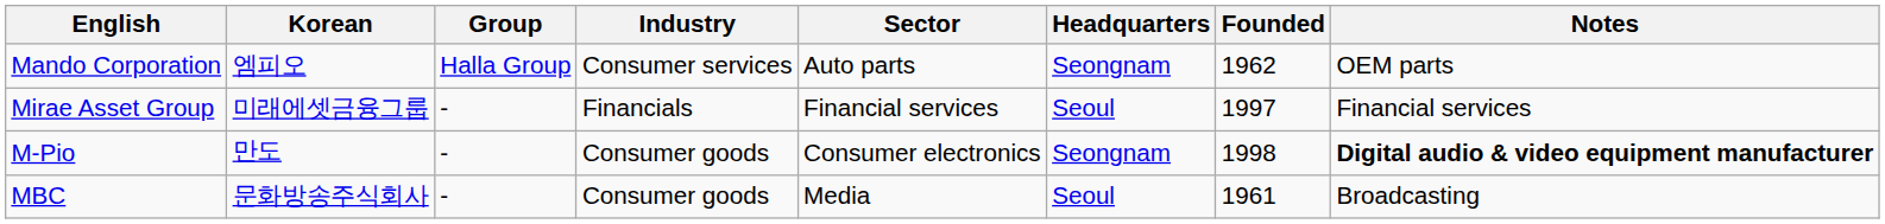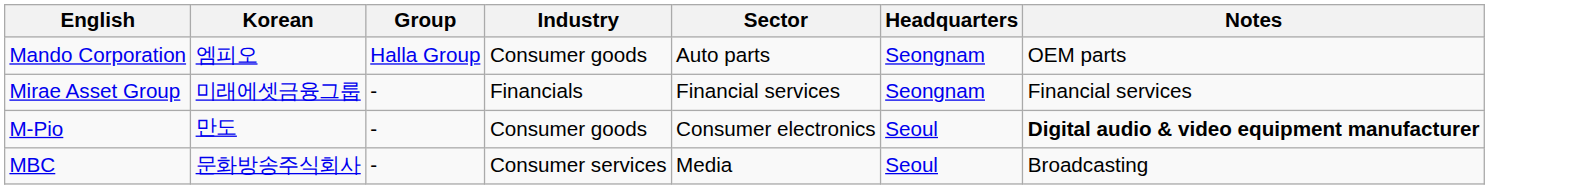- column: Founded | 1962 | 1997 | 1998 | 1961
Mando Corporation | Industry: Consumer services -> Consumer goods
Mirae Asset Group | Headquarters: Seoul -> Seongnam
M-Pio | Headquarters: Seongnam -> Seoul
MBC | Industry: Consumer goods -> Consumer services
